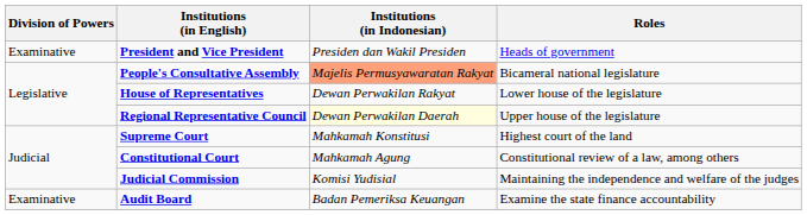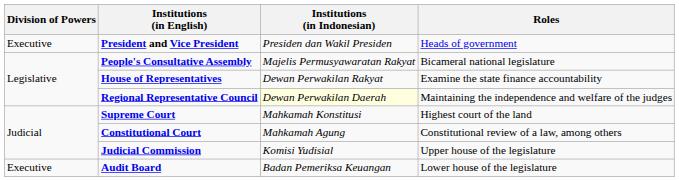President and Vice President | Division of Powers: Examinative -> Executive
People's Consultative Assembly | Institutions (in Indonesian): lightsalmon background -> no background
House of Representatives | Roles: Lower house of the legislature -> Examine the state finance accountability
Regional Representative Council | Roles: Upper house of the legislature -> Maintaining the independence and welfare of the judges
Judicial Commission | Roles: Maintaining the independence and welfare of the judges -> Upper house of the legislature
Audit Board | Division of Powers: Examinative -> Executive
Audit Board | Roles: Examine the state finance accountability -> Lower house of the legislature
